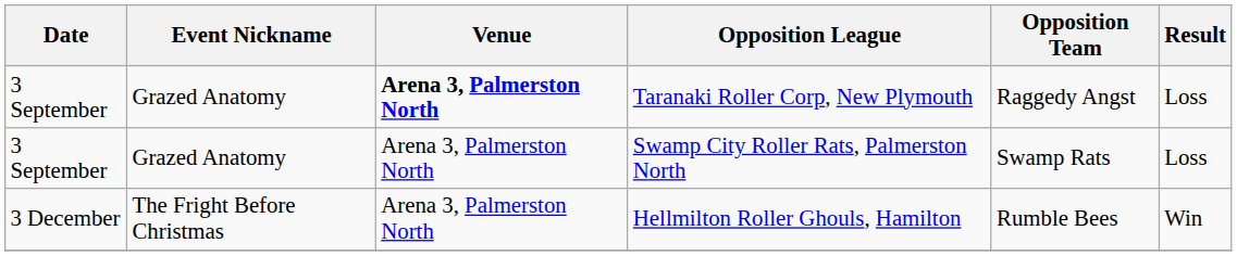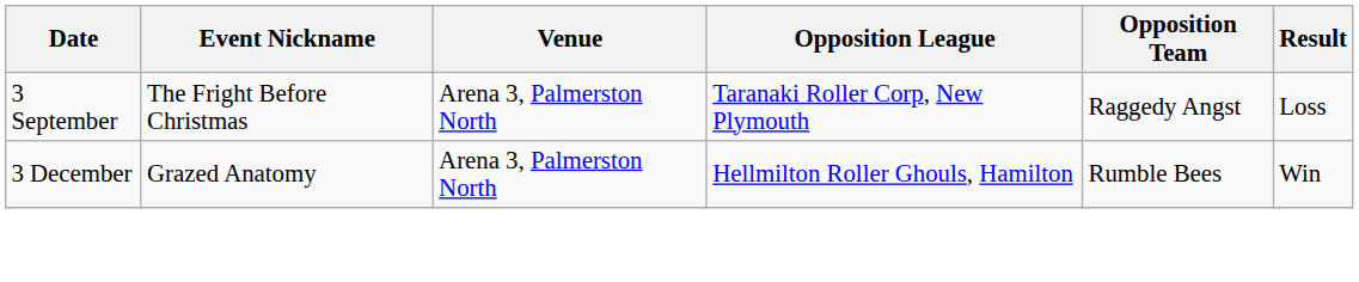Taranaki Roller Corp, New Plymouth | Event Nickname: Grazed Anatomy -> The Fright Before Christmas
Taranaki Roller Corp, New Plymouth | Venue: bold -> normal
- row: 3 September | Grazed Anatomy | Arena 3, Palmerston North | Swamp City Roller Rats, Palmerston North | Swamp Rats | Loss
Hellmilton Roller Ghouls, Hamilton | Event Nickname: The Fright Before Christmas -> Grazed Anatomy
